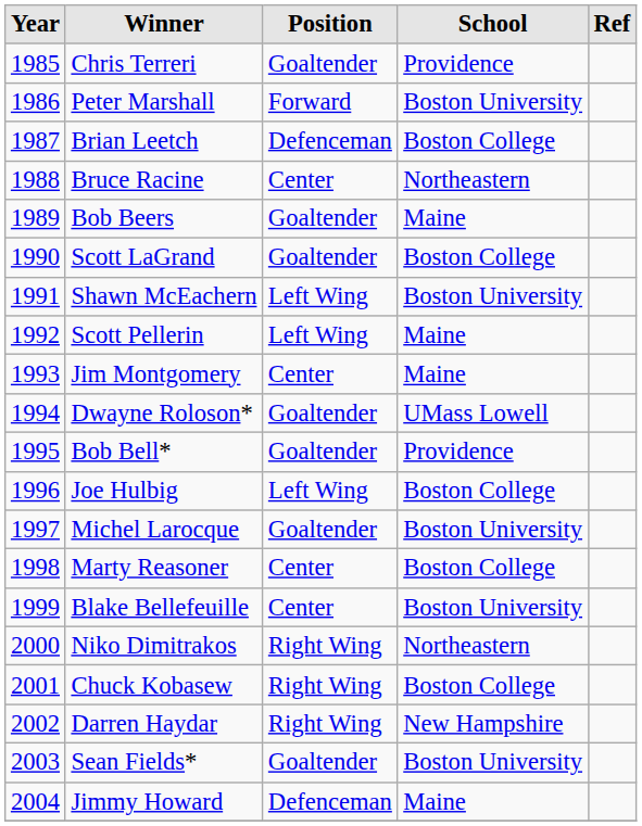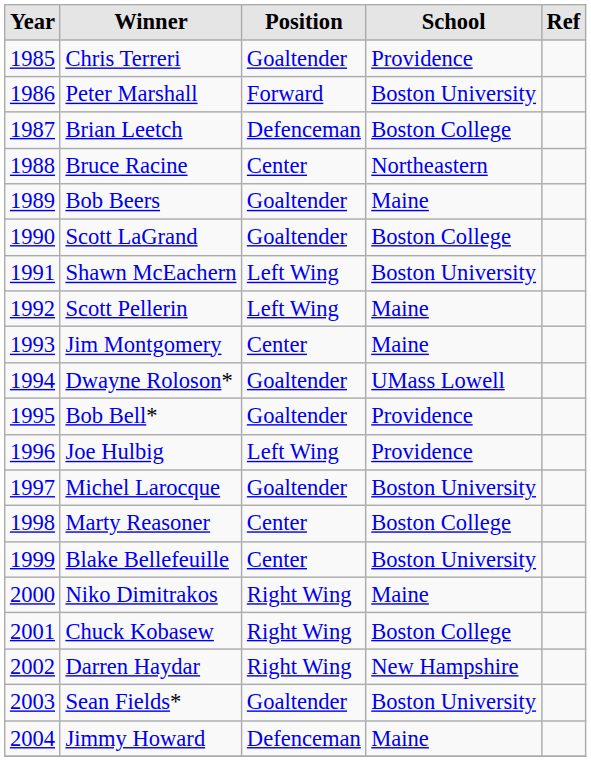Joe Hulbig | School: Boston College -> Providence
Niko Dimitrakos | School: Northeastern -> Maine
